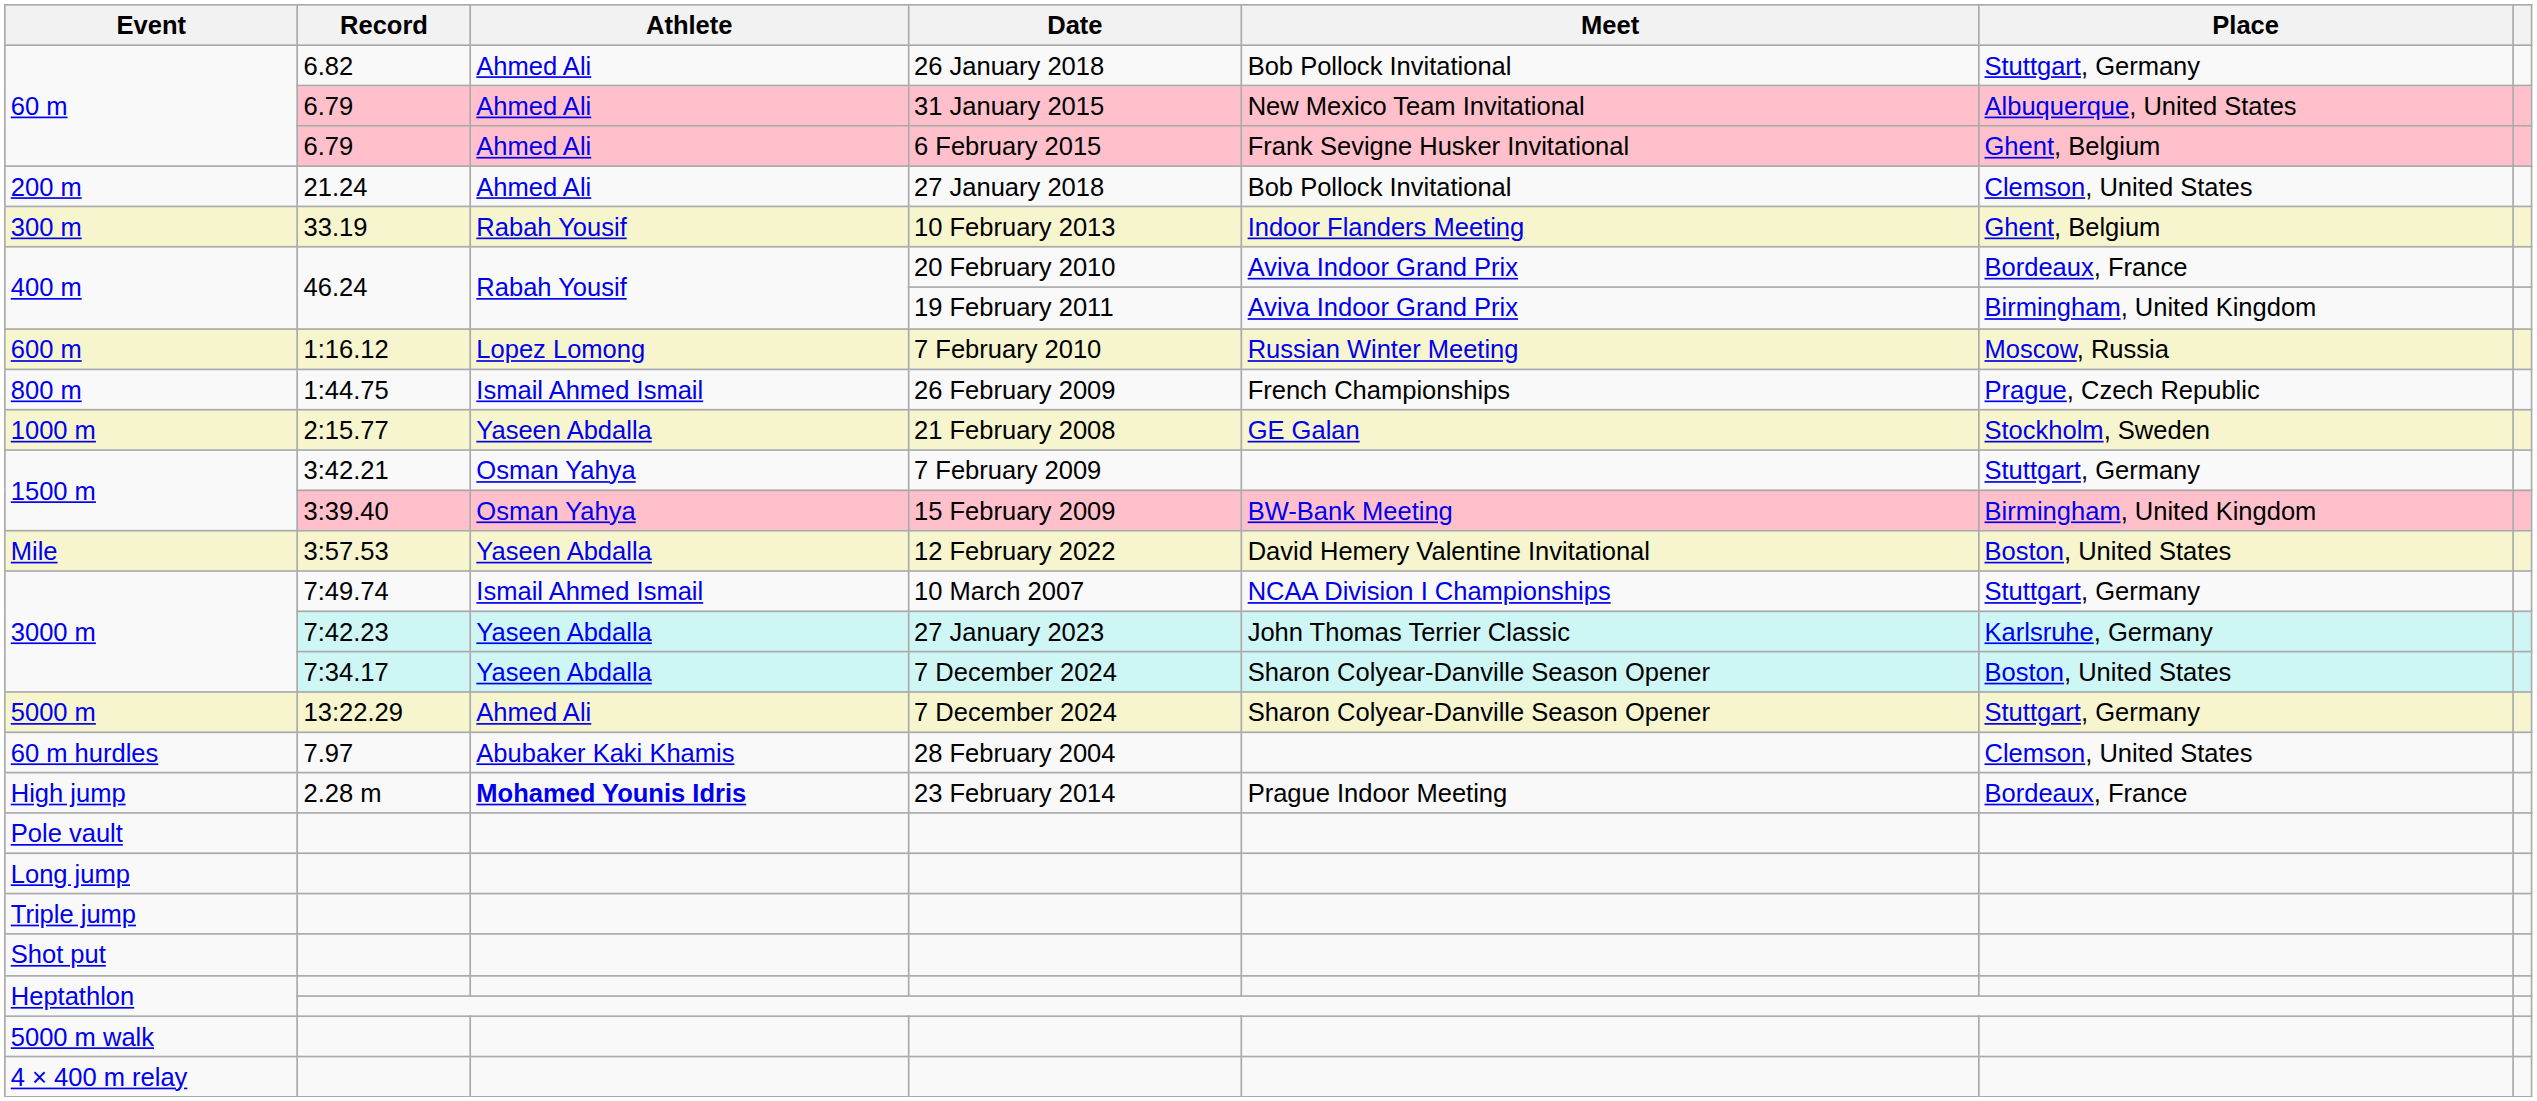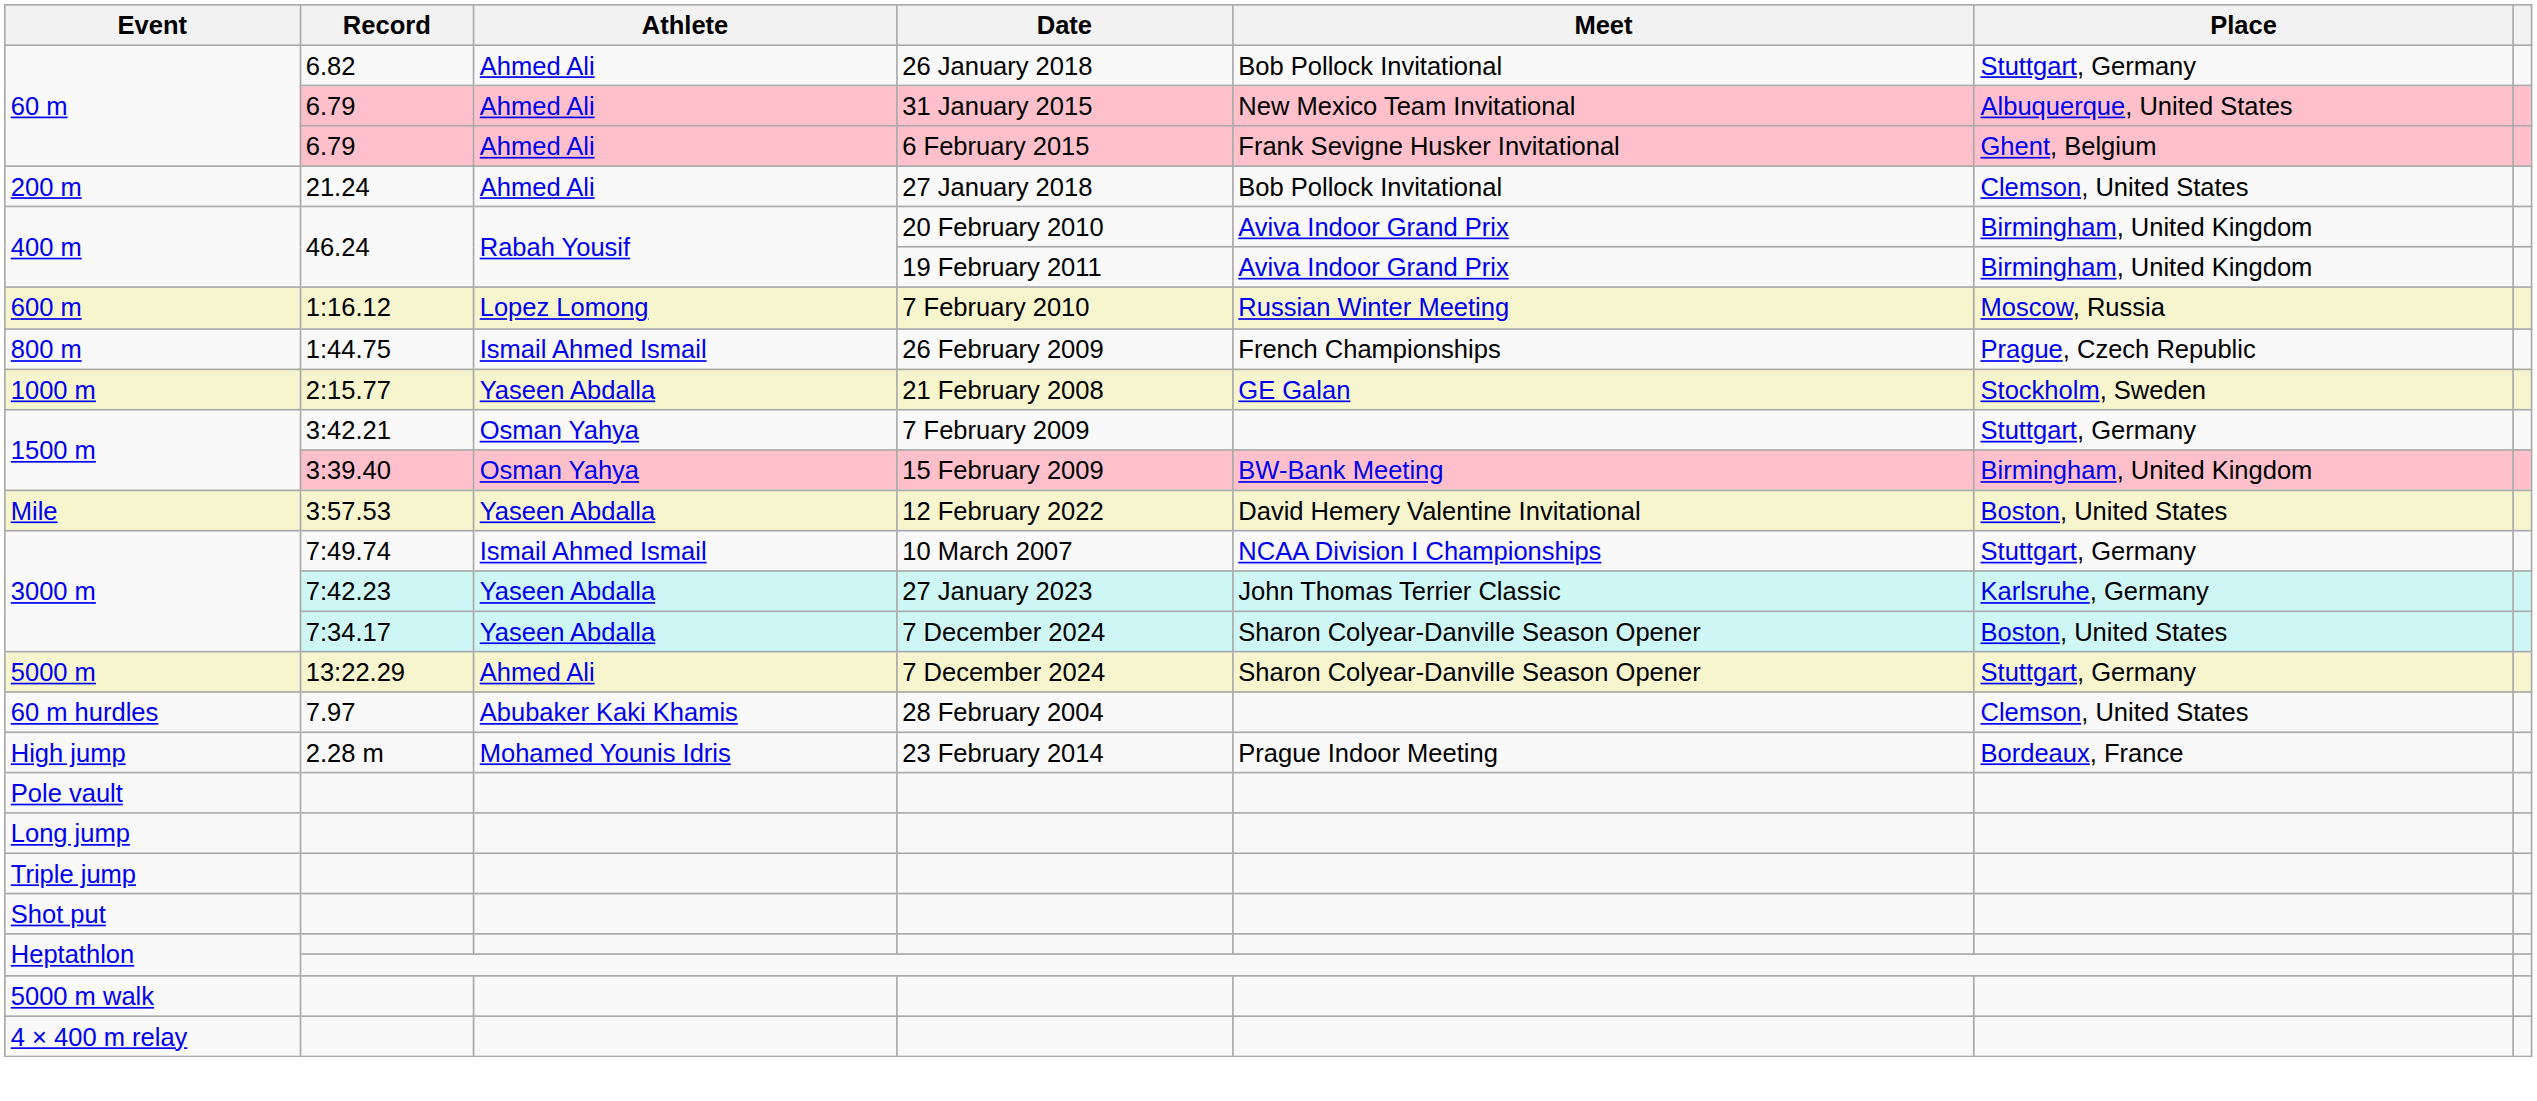- row: 300 m | 33.19 | Rabah Yousif | 10 February 2013 | Indoor Flanders Meeting | Ghent, Belgium
400 m / 20 February 2010 | Place: Bordeaux, France -> Birmingham, United Kingdom
High jump | Athlete: bold -> normal
